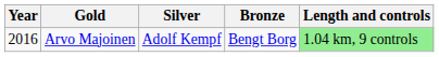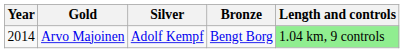Arvo Majoinen | Year: 2016 -> 2014
